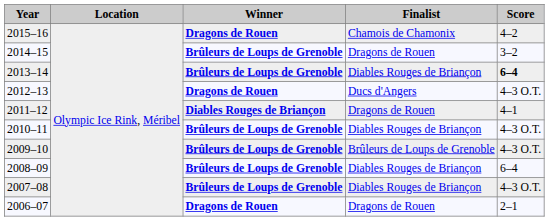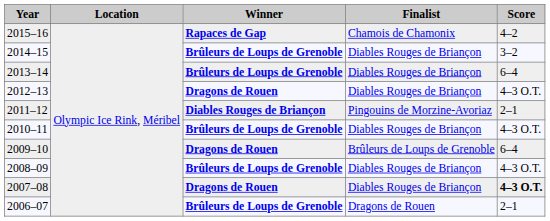2015–16 | Winner: Dragons de Rouen -> Rapaces de Gap
2014–15 | Finalist: Dragons de Rouen -> Diables Rouges de Briançon
2013–14 | Score: bold -> normal
2012–13 | Finalist: Ducs d'Angers -> Diables Rouges de Briançon
2011–12 | Finalist: Dragons de Rouen -> Pingouins de Morzine-Avoriaz
2011–12 | Score: 4–1 -> 2–1
2009–10 | Winner: Brûleurs de Loups de Grenoble -> Dragons de Rouen
2009–10 | Score: 4–3 O.T. -> 6–4
2008–09 | Score: 6–4 -> 4–3 O.T.
2007–08 | Winner: Brûleurs de Loups de Grenoble -> Dragons de Rouen
2007–08 | Score: normal -> bold
2006–07 | Winner: Dragons de Rouen -> Brûleurs de Loups de Grenoble
